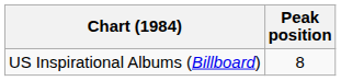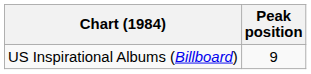US Inspirational Albums (Billboard) | Peak position: 8 -> 9
